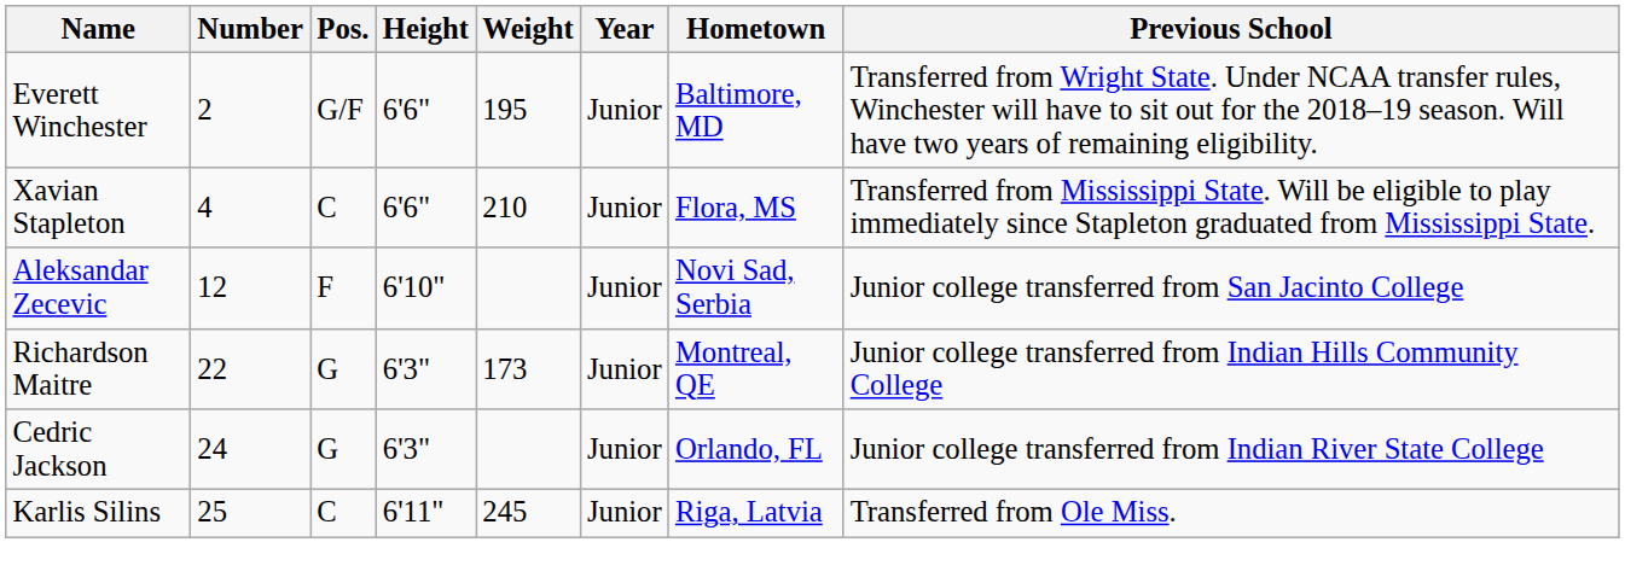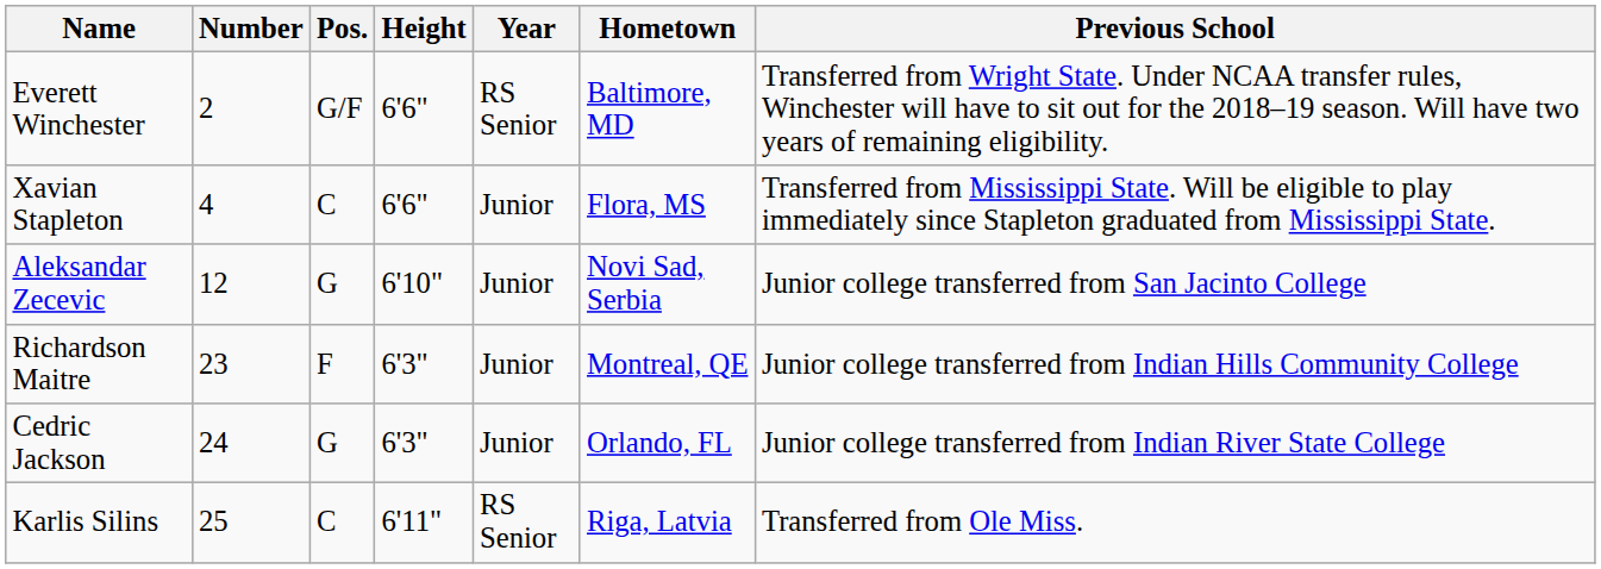- column: Weight | 195 | 210 | 173 | 245
Everett Winchester | Year: Junior -> RS Senior
Aleksandar Zecevic | Pos.: F -> G
Richardson Maitre | Number: 22 -> 23
Richardson Maitre | Pos.: G -> F
Karlis Silins | Year: Junior -> RS Senior
